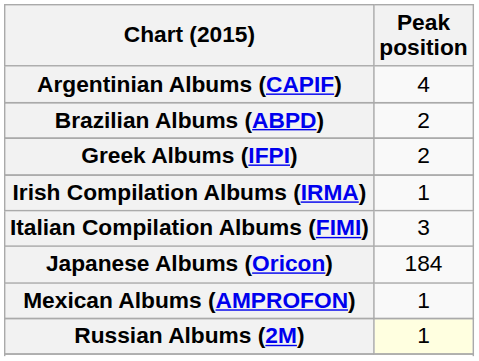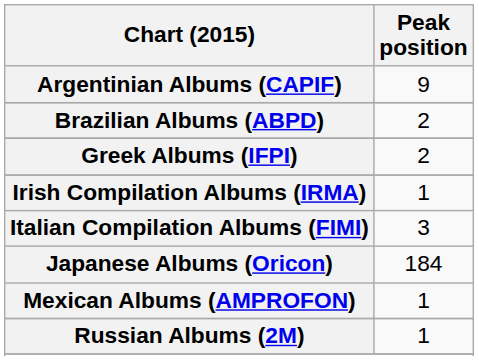Argentinian Albums (CAPIF) | Peak position: 4 -> 9
Russian Albums (2M) | Peak position: lightyellow background -> no background
